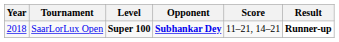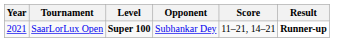SaarLorLux Open | Year: 2018 -> 2021
SaarLorLux Open | Opponent: bold -> normal
